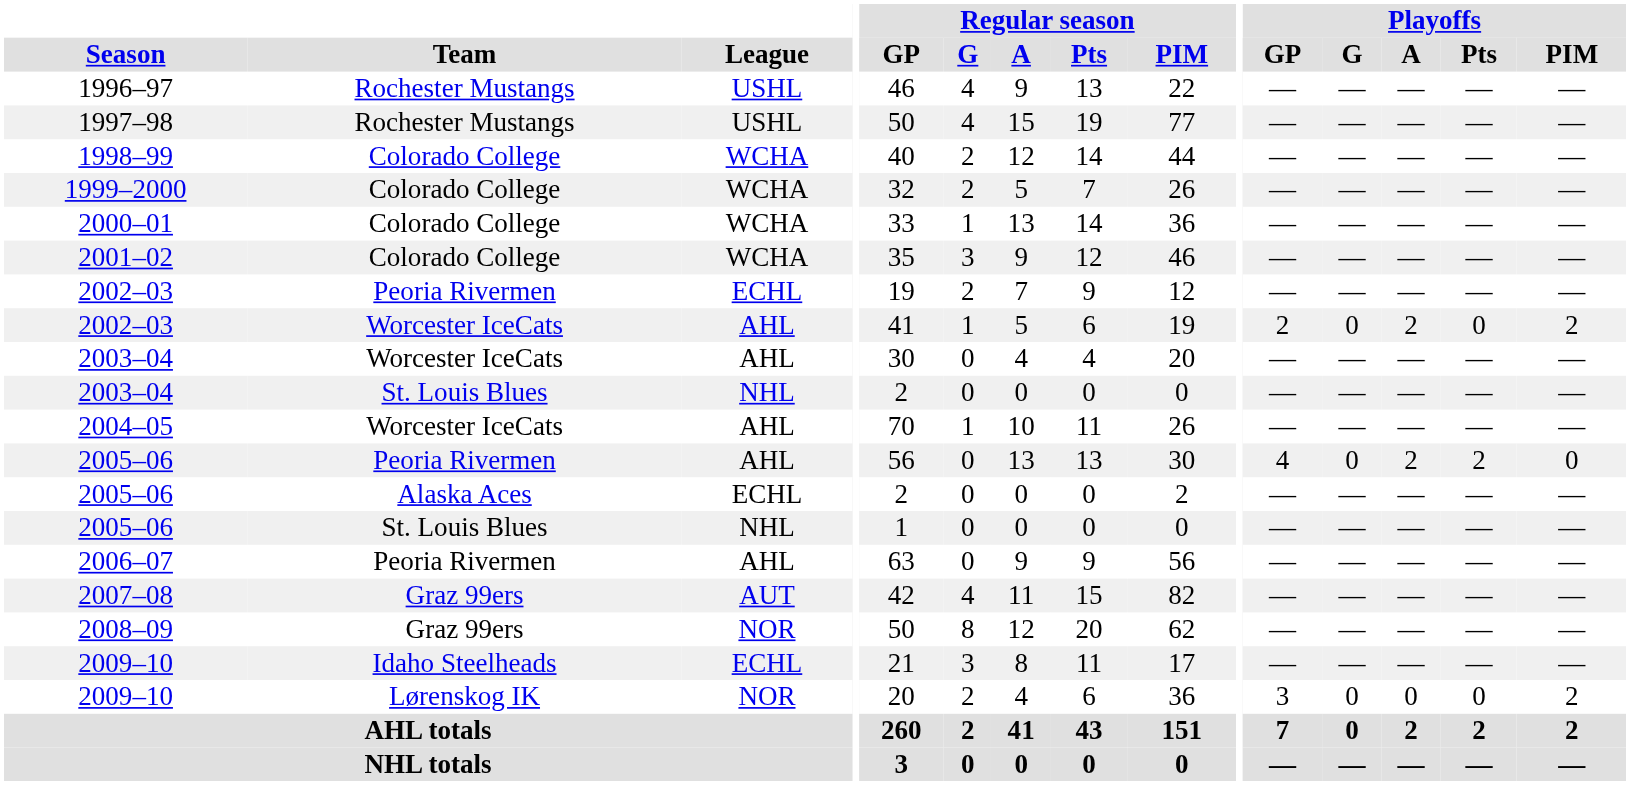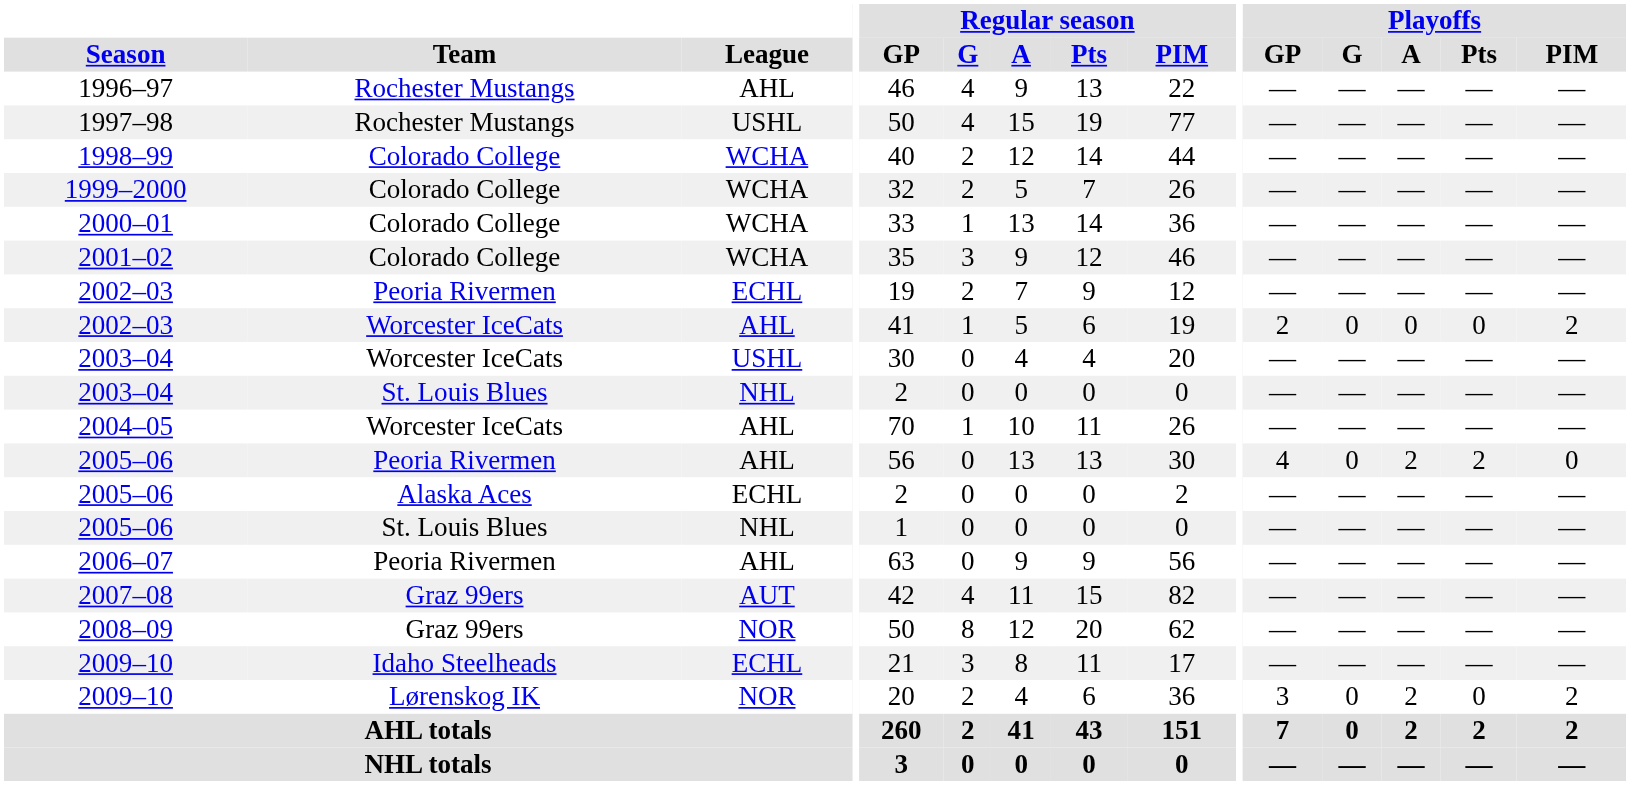1996–97 | League: USHL -> AHL
2002–03 / Worcester IceCats | Playoffs / A: 2 -> 0
2003–04 / Worcester IceCats | League: AHL -> USHL
2009–10 / Lørenskog IK | Playoffs / A: 0 -> 2
